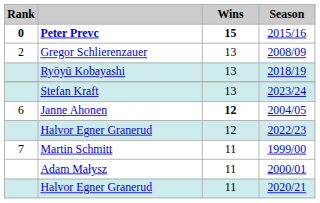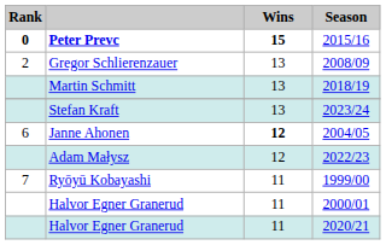2018/19 | column 2: Ryōyū Kobayashi -> Martin Schmitt
2022/23 | column 2: Halvor Egner Granerud -> Adam Małysz
1999/00 | column 2: Martin Schmitt -> Ryōyū Kobayashi
2000/01 | column 2: Adam Małysz -> Halvor Egner Granerud
